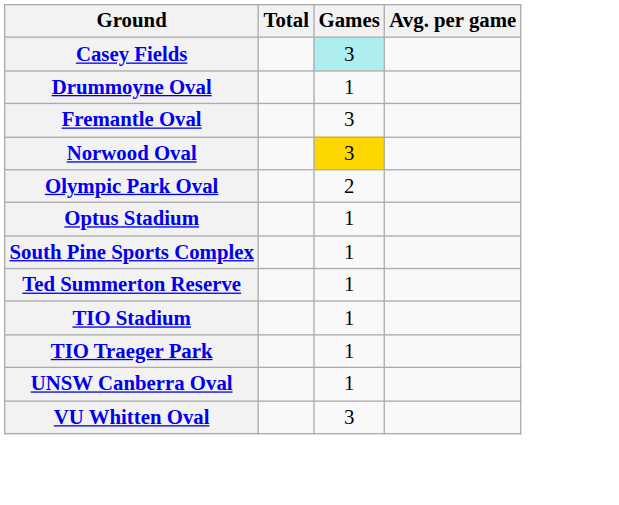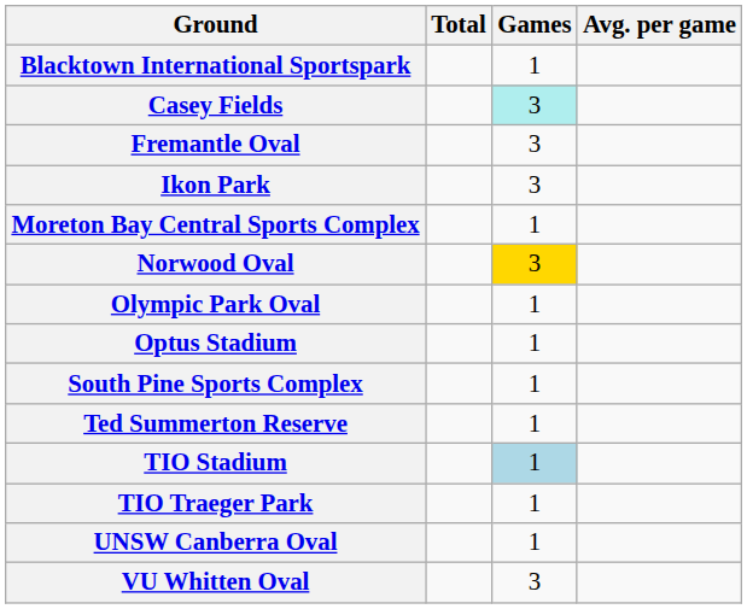+ row: Blacktown International Sportspark | 1
- row: Drummoyne Oval | 1
+ row: Ikon Park | 3
+ row: Moreton Bay Central Sports Complex | 1
Olympic Park Oval | Games: 2 -> 1
TIO Stadium | Games: no background -> lightblue background
